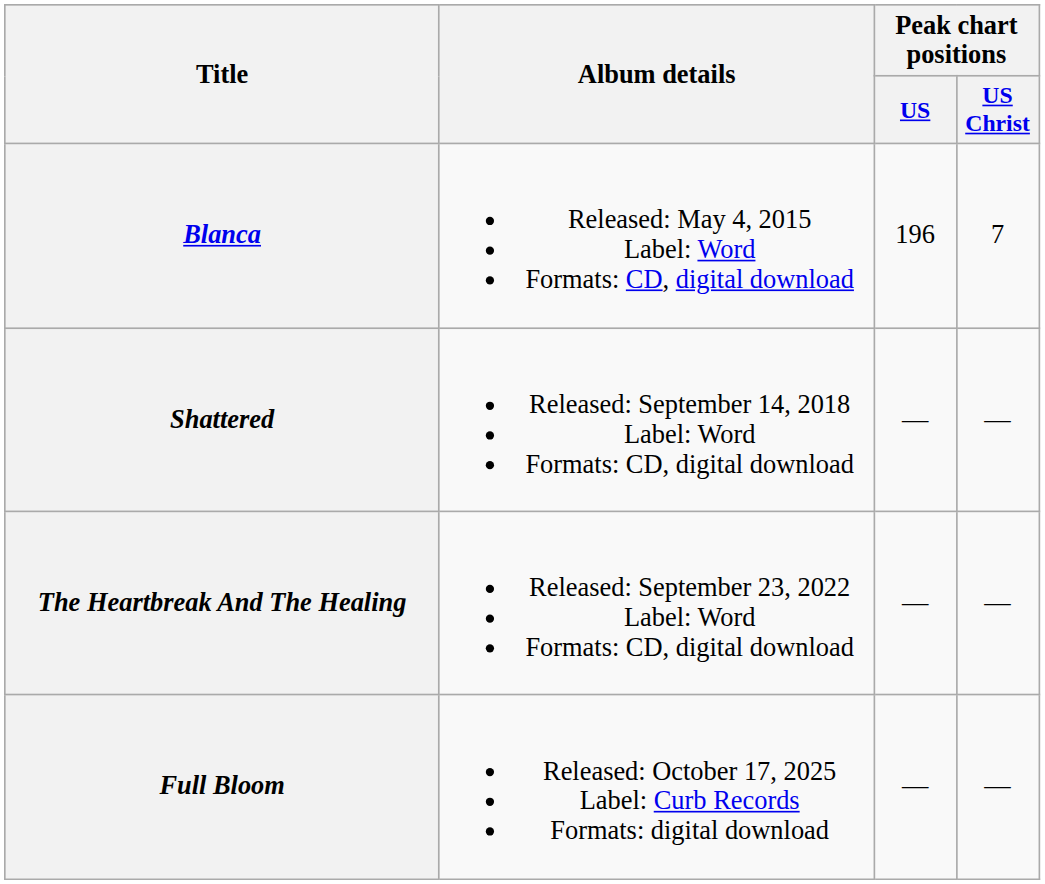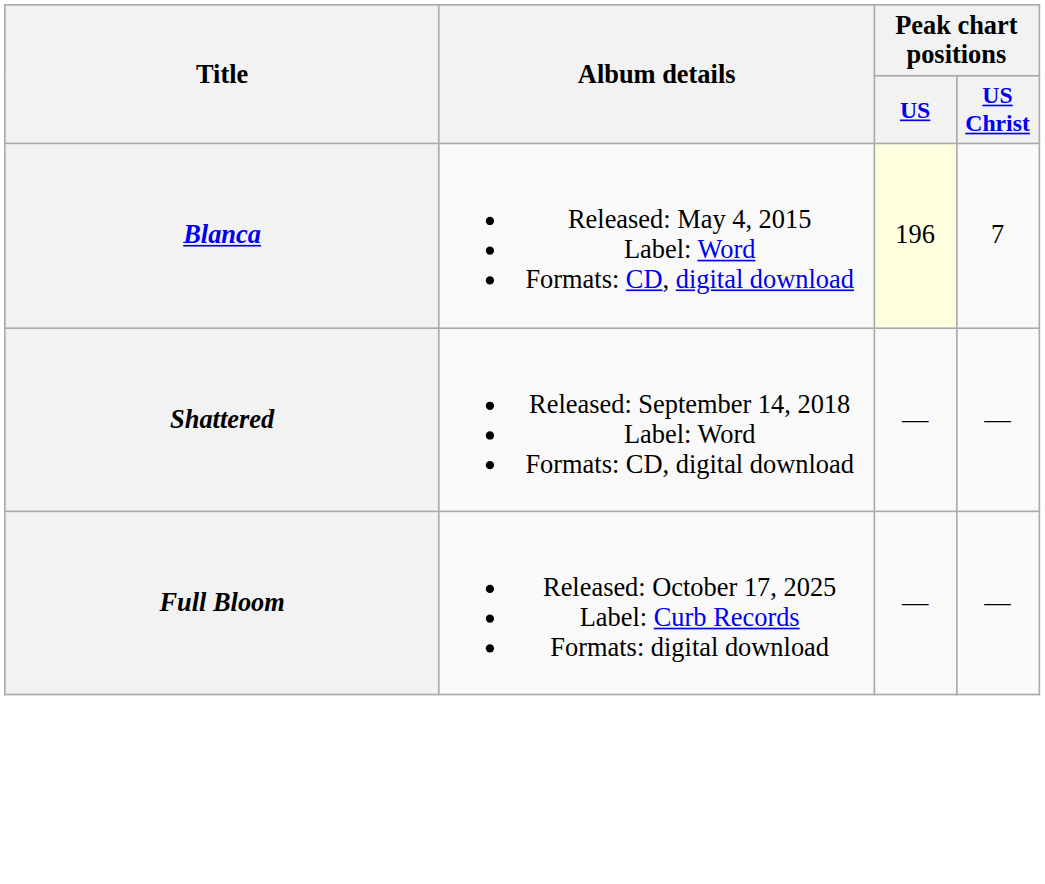Blanca | Peak chart positions / US: no background -> lightyellow background
- row: The Heartbreak And The Healing | Released: September 23, 2022 Label: Word Formats: CD, digital download | — | —
